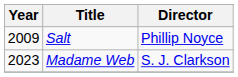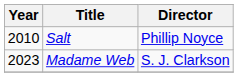Salt | Year: 2009 -> 2010
